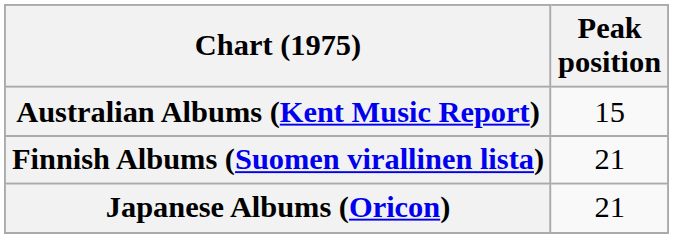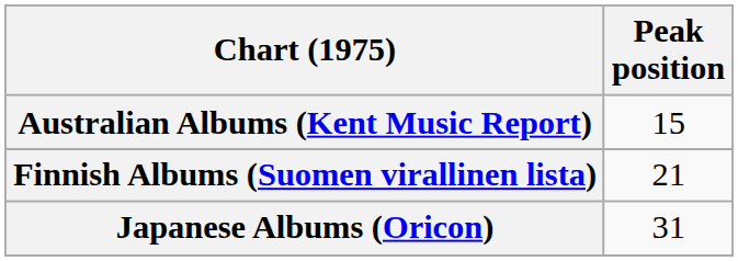Japanese Albums (Oricon) | Peak position: 21 -> 31
